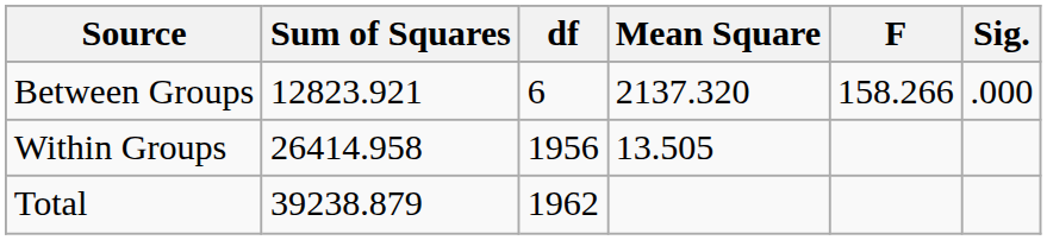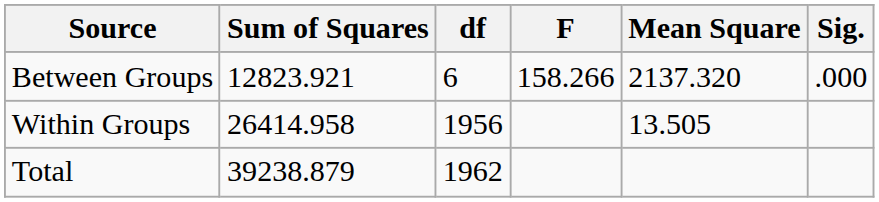columns swapped: Mean Square <-> F
